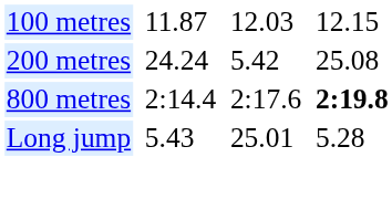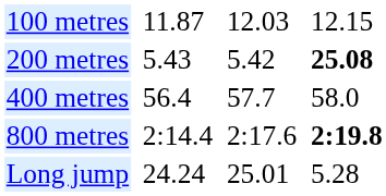200 metres | column 3: 24.24 -> 5.43
200 metres | column 7: normal -> bold
+ row: 400 metres | 56.4 | 57.7 | 58.0
Long jump | column 3: 5.43 -> 24.24
